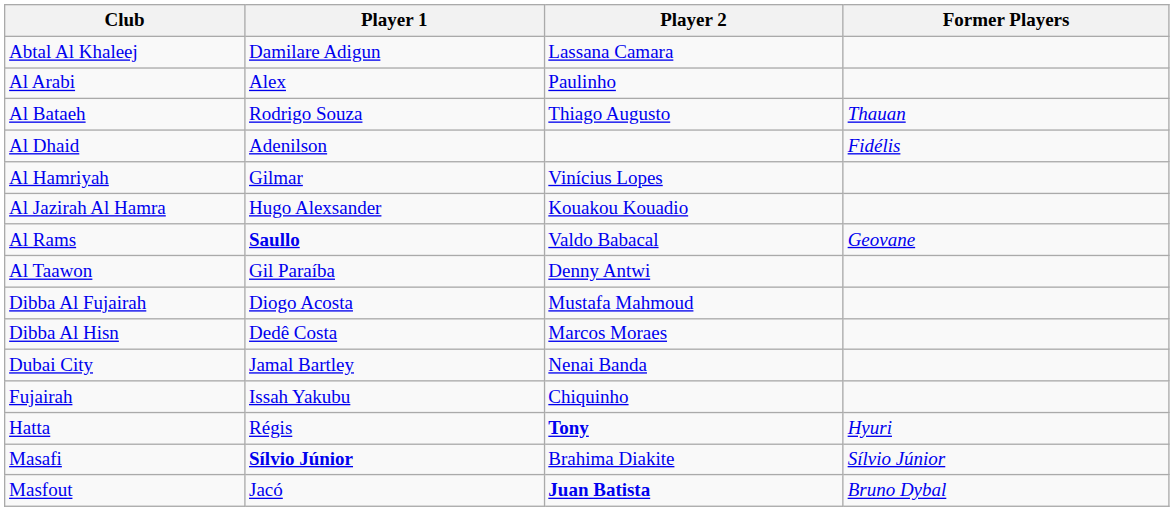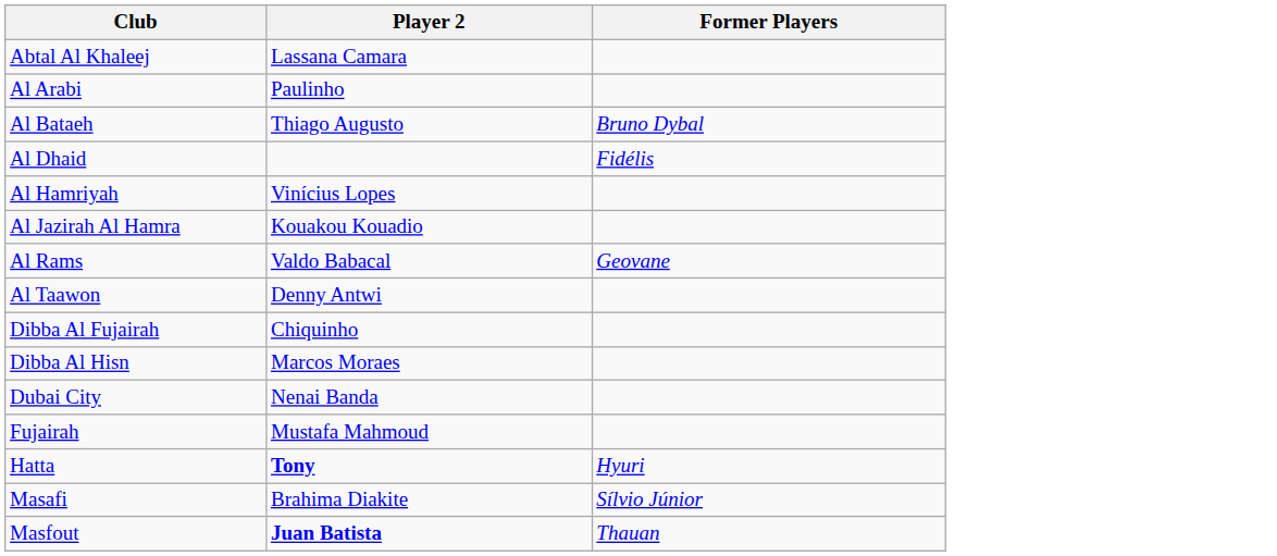- column: Player 1 | Damilare Adigun | Alex | Rodrigo Souza | Adenilson | Gilmar | Hugo Alexsander | Saullo | Gil Paraíba | Diogo Acosta | Dedê Costa | Jamal Bartley | Issah Yakubu | Régis | Sílvio Júnior | Jacó
Al Bataeh | Former Players: Thauan -> Bruno Dybal
Dibba Al Fujairah | Player 2: Mustafa Mahmoud -> Chiquinho
Fujairah | Player 2: Chiquinho -> Mustafa Mahmoud
Masfout | Former Players: Bruno Dybal -> Thauan
